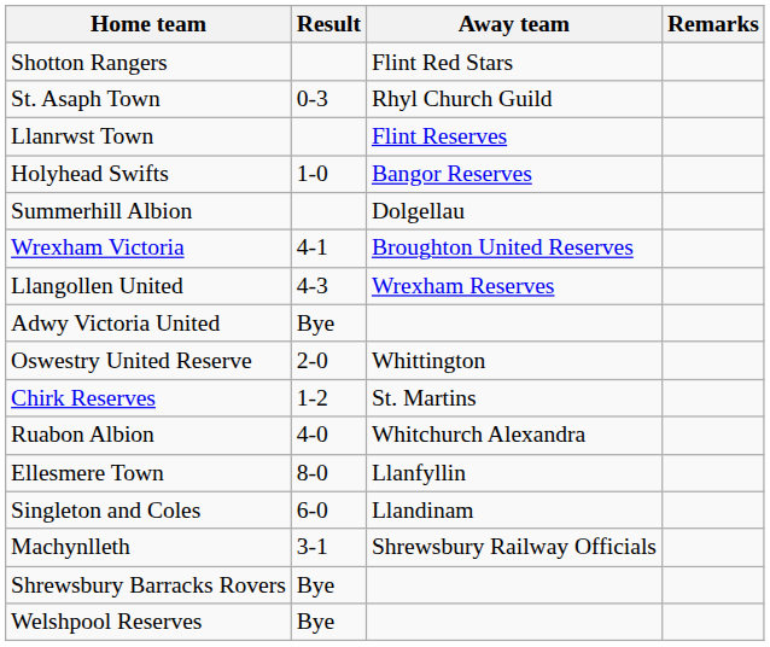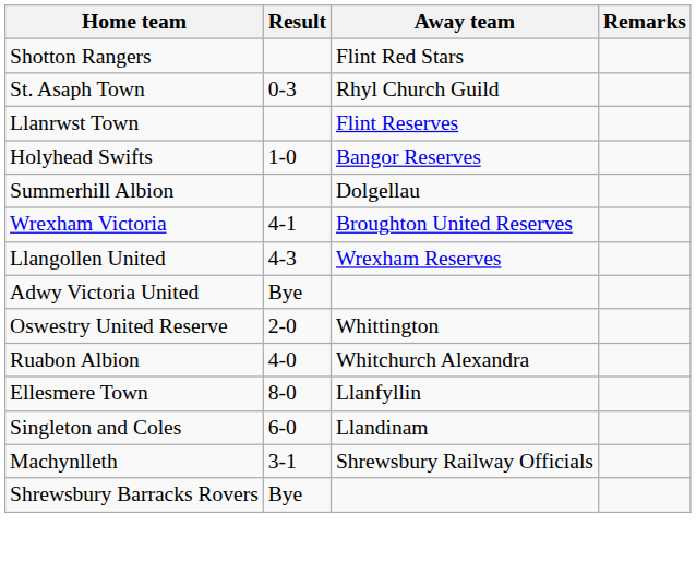- row: Chirk Reserves | 1-2 | St. Martins
- row: Welshpool Reserves | Bye
